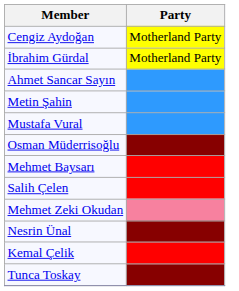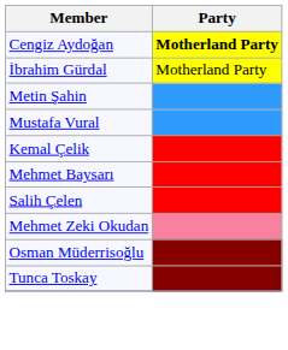Cengiz Aydoğan | Party: normal -> bold
- row: Ahmet Sancar Sayın
rows swapped: Kemal Çelik <-> Osman Müderrisoğlu
- row: Nesrin Ünal
